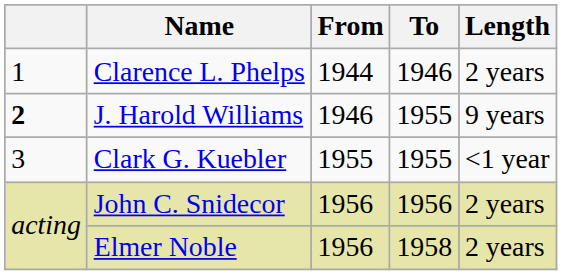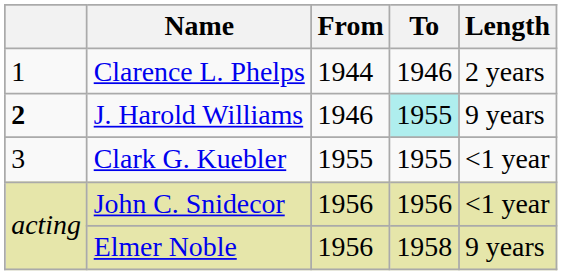J. Harold Williams | To: no background -> paleturquoise background
John C. Snidecor | Length: 2 years -> <1 year
Elmer Noble | Length: 2 years -> 9 years
